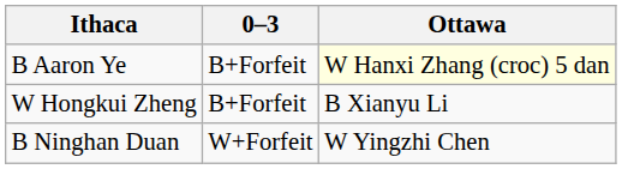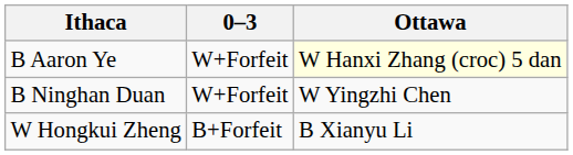B Aaron Ye | 0–3: B+Forfeit -> W+Forfeit
rows swapped: W Hongkui Zheng <-> B Ninghan Duan
